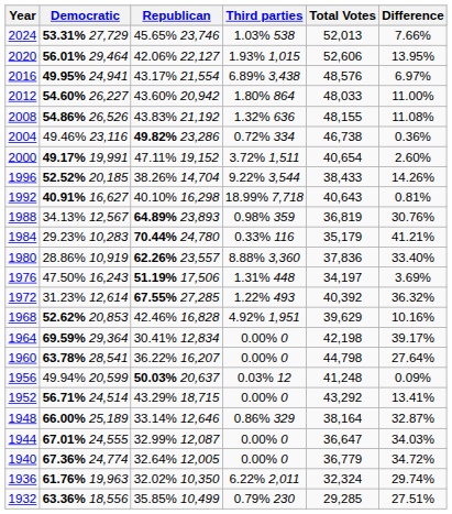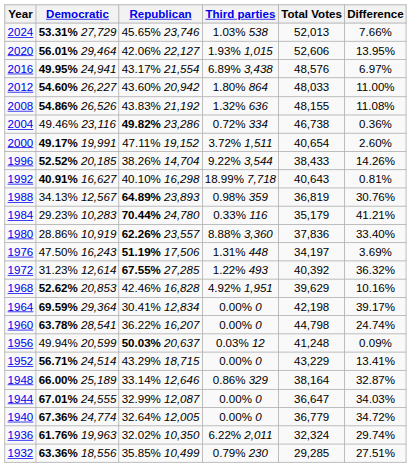1960 | Difference: 27.64% -> 24.74%
1952 | Total Votes: 43,292 -> 43,229
